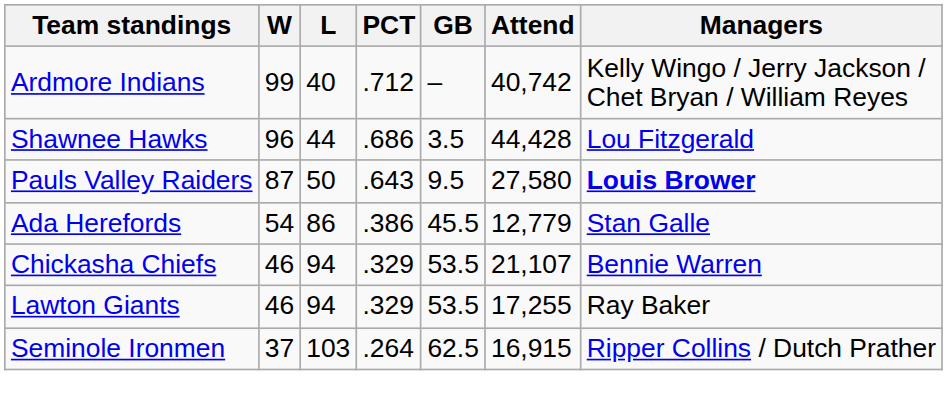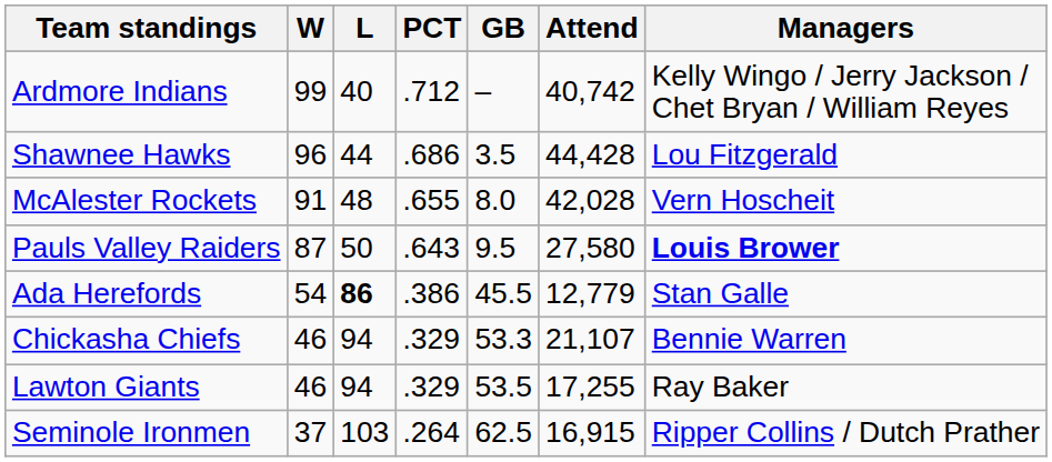+ row: McAlester Rockets | 91 | 48 | .655 | 8.0 | 42,028 | Vern Hoscheit
Ada Herefords | L: normal -> bold
Chickasha Chiefs | GB: 53.5 -> 53.3
